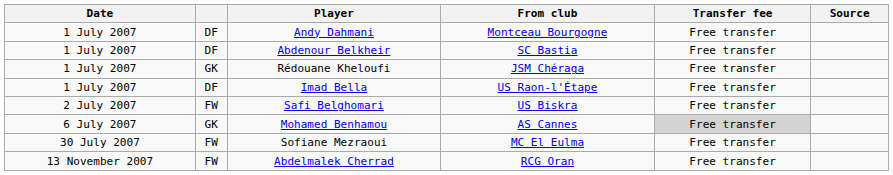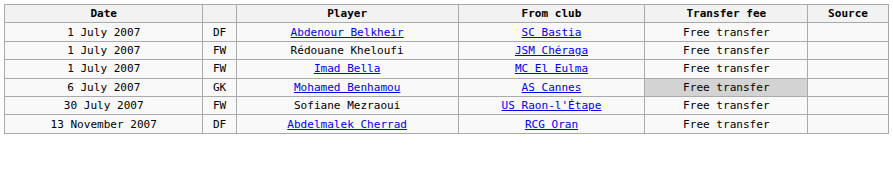- row: 1 July 2007 | DF | Andy Dahmani | Montceau Bourgogne | Free transfer
Rédouane Kheloufi | column 2: GK -> FW
Imad Bella | column 2: DF -> FW
Imad Bella | From club: US Raon-l'Étape -> MC El Eulma
- row: 2 July 2007 | FW | Safi Belghomari | US Biskra | Free transfer
Sofiane Mezraoui | From club: MC El Eulma -> US Raon-l'Étape
Abdelmalek Cherrad | column 2: FW -> DF
